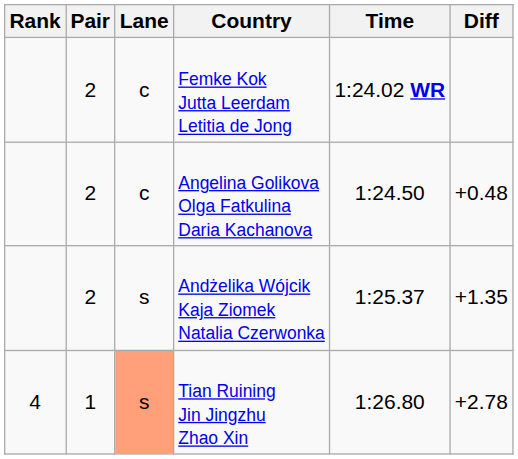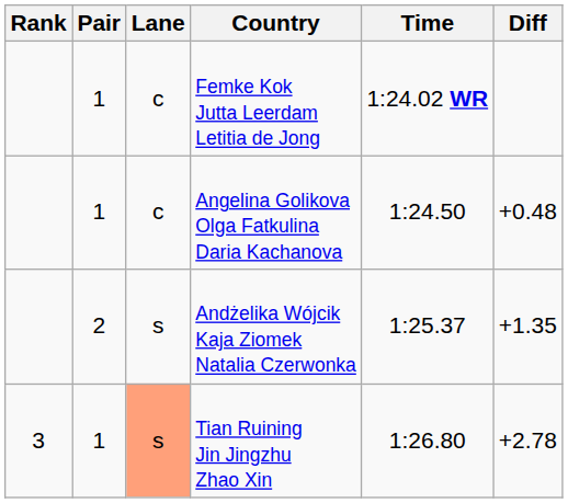Femke Kok Jutta Leerdam Letitia de Jong | Pair: 2 -> 1
Angelina Golikova Olga Fatkulina Daria Kachanova | Pair: 2 -> 1
Tian Ruining Jin Jingzhu Zhao Xin | Rank: 4 -> 3
